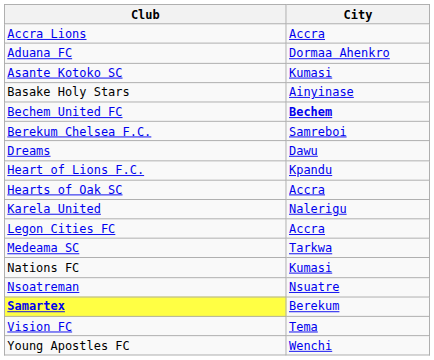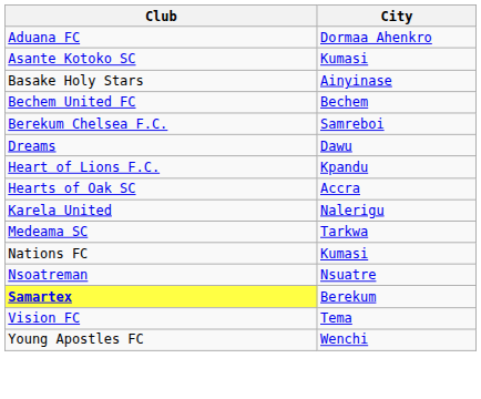- row: Accra Lions | Accra
Bechem United FC | City: bold -> normal
- row: Legon Cities FC | Accra
